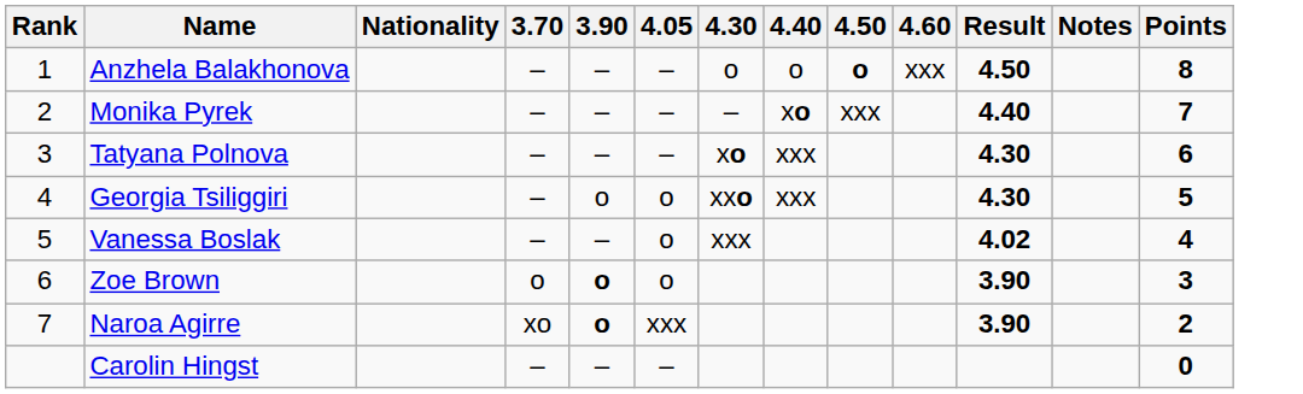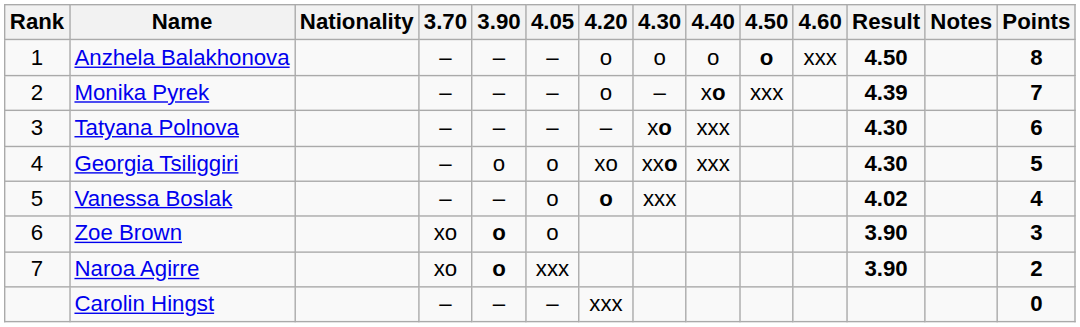+ column: 4.20 | o | o | – | xo | o | xxx
Monika Pyrek | Result: 4.40 -> 4.39
Zoe Brown | 3.70: o -> xo
